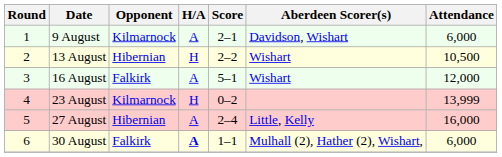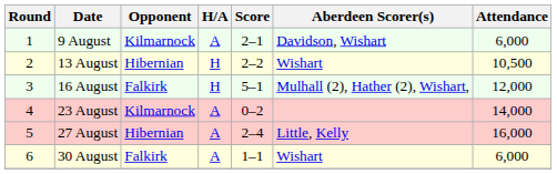16 August | H/A: A -> H
16 August | Aberdeen Scorer(s): Wishart -> Mulhall (2), Hather (2), Wishart,
23 August | H/A: H -> A
23 August | Attendance: 13,999 -> 14,000
30 August | H/A: bold -> normal
30 August | Aberdeen Scorer(s): Mulhall (2), Hather (2), Wishart, -> Wishart
